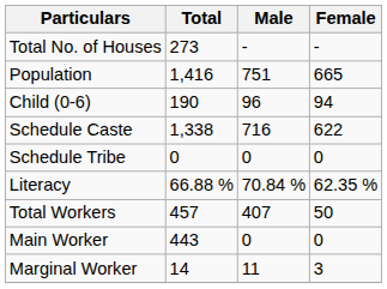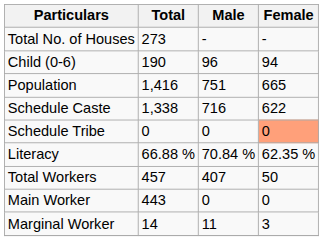rows swapped: Population <-> Child (0-6)
Schedule Tribe | Female: no background -> lightsalmon background
